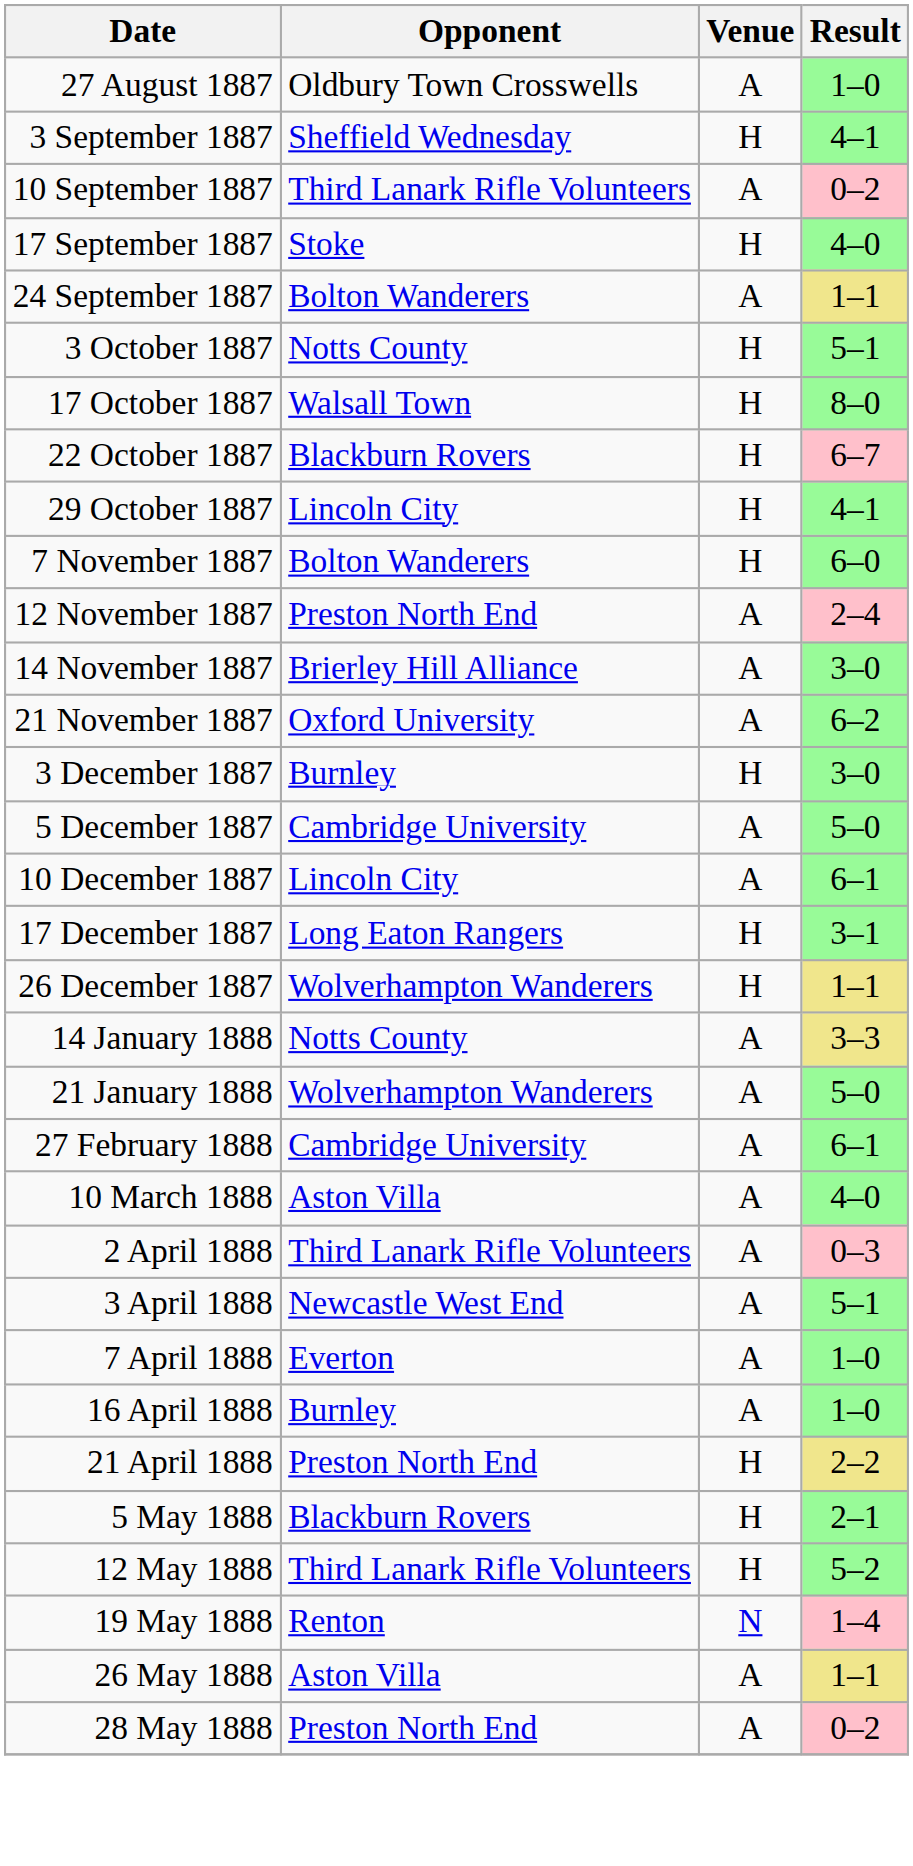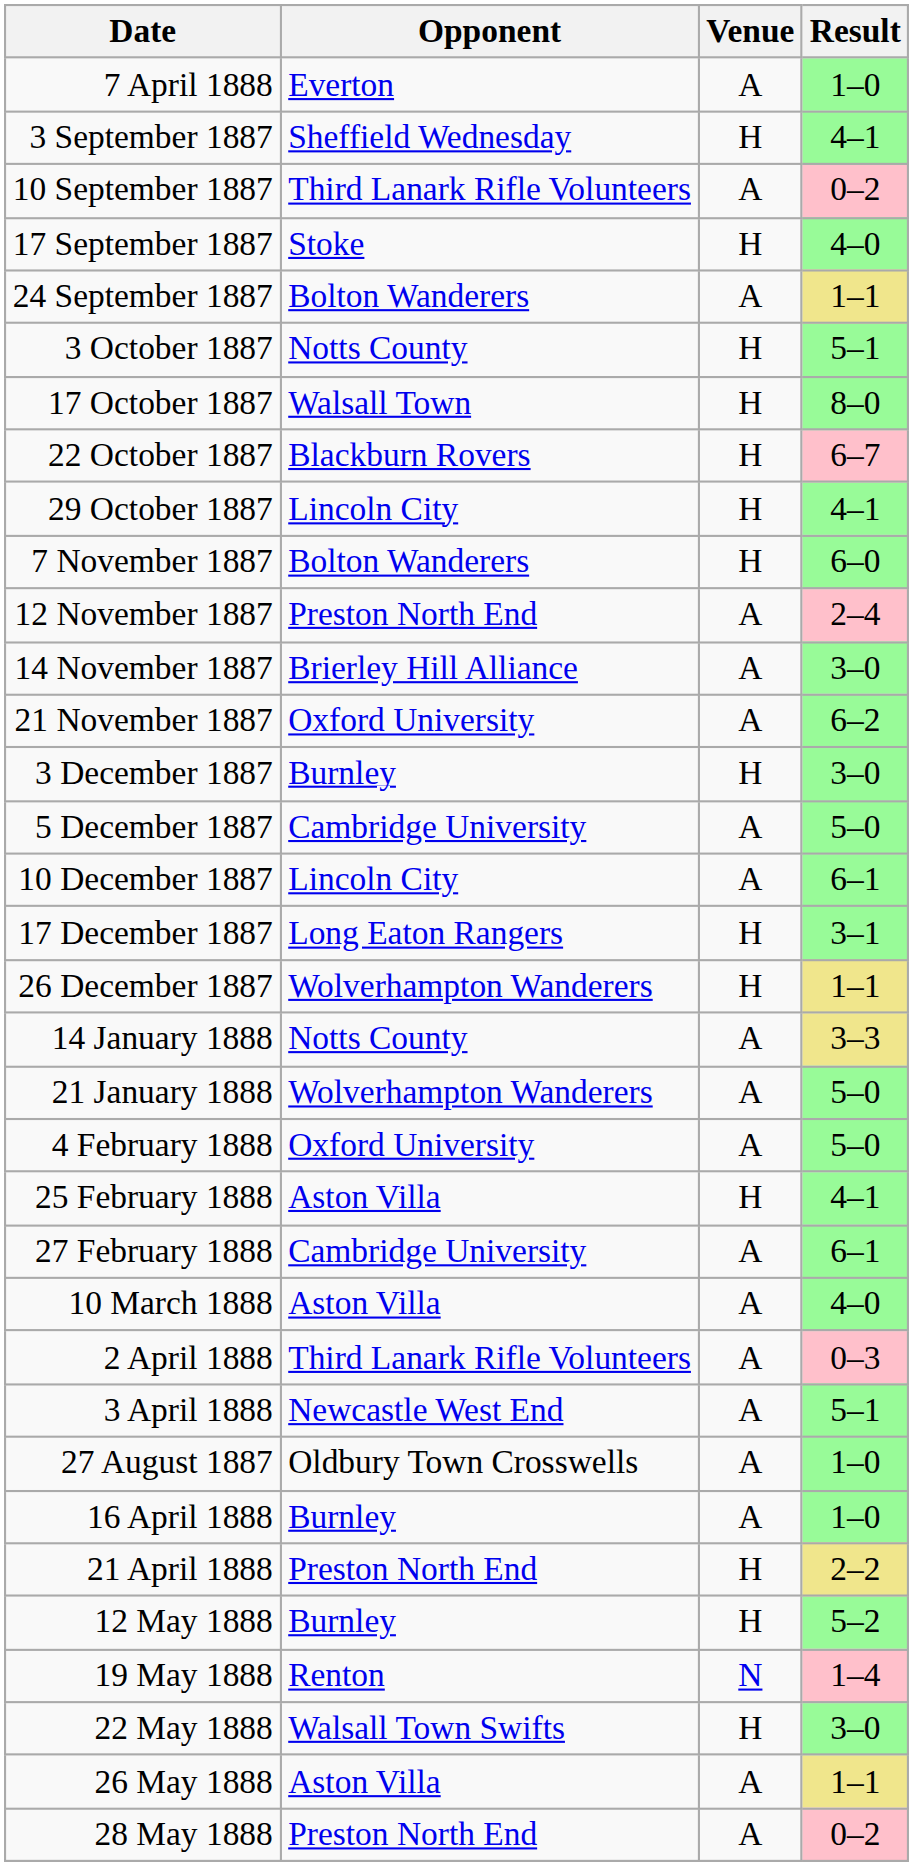rows swapped: 27 August 1887 <-> 7 April 1888
+ row: 4 February 1888 | Oxford University | A | 5–0
+ row: 25 February 1888 | Aston Villa | H | 4–1
- row: 5 May 1888 | Blackburn Rovers | H | 2–1
12 May 1888 | Opponent: Third Lanark Rifle Volunteers -> Burnley
+ row: 22 May 1888 | Walsall Town Swifts | H | 3–0
